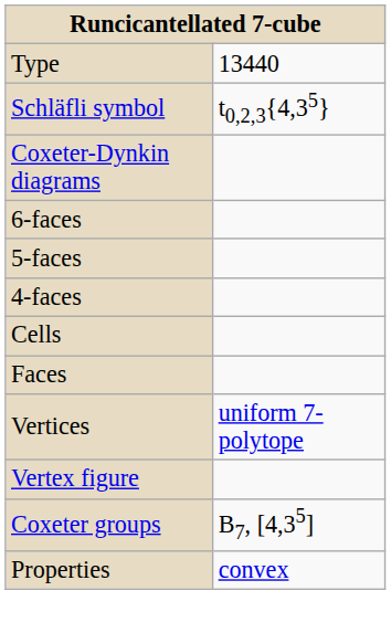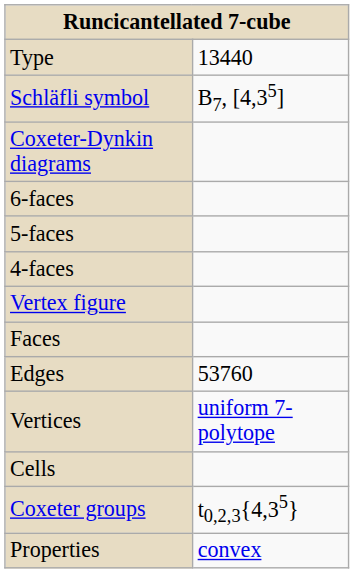Schläfli symbol | column 2: t0,2,3{4,35} -> B7, [4,35]
rows swapped: Cells <-> Vertex figure
+ row: Edges | 53760
Coxeter groups | column 2: B7, [4,35] -> t0,2,3{4,35}
